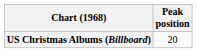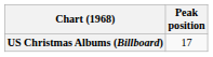US Christmas Albums (Billboard) | Peak position: 20 -> 17
